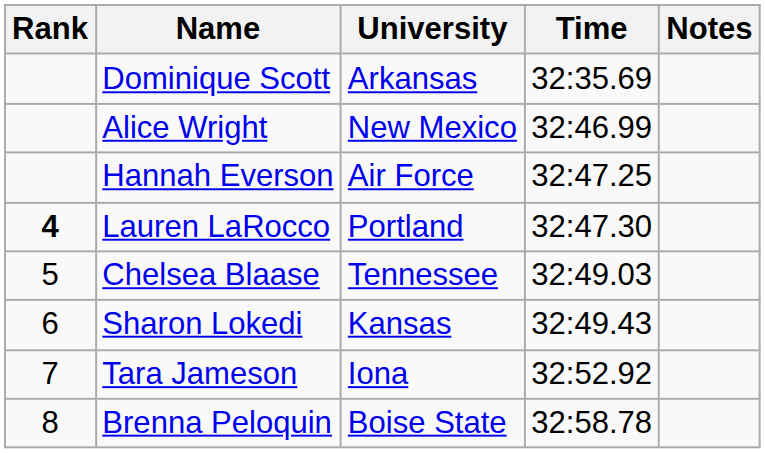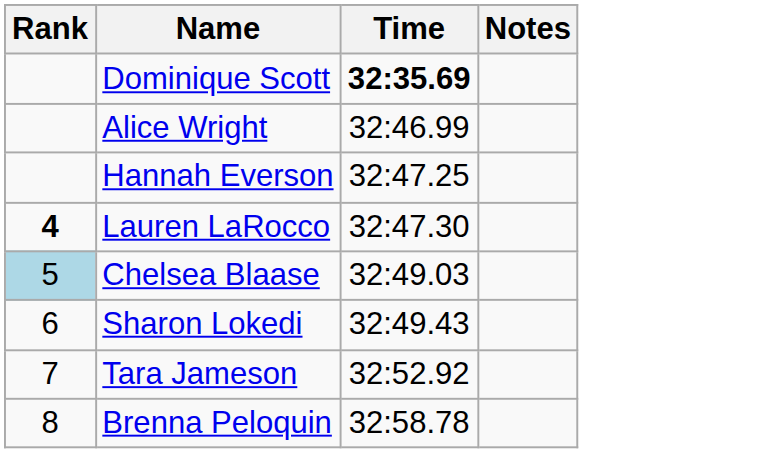- column: University | Arkansas | New Mexico | Air Force | Portland | Tennessee | Kansas | Iona | Boise State
Dominique Scott | Time: normal -> bold
Chelsea Blaase | Rank: no background -> lightblue background
